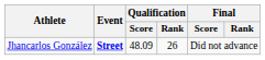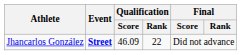Jhancarlos González | Qualification / Score: 48.09 -> 46.09
Jhancarlos González | Qualification / Rank: 26 -> 22
